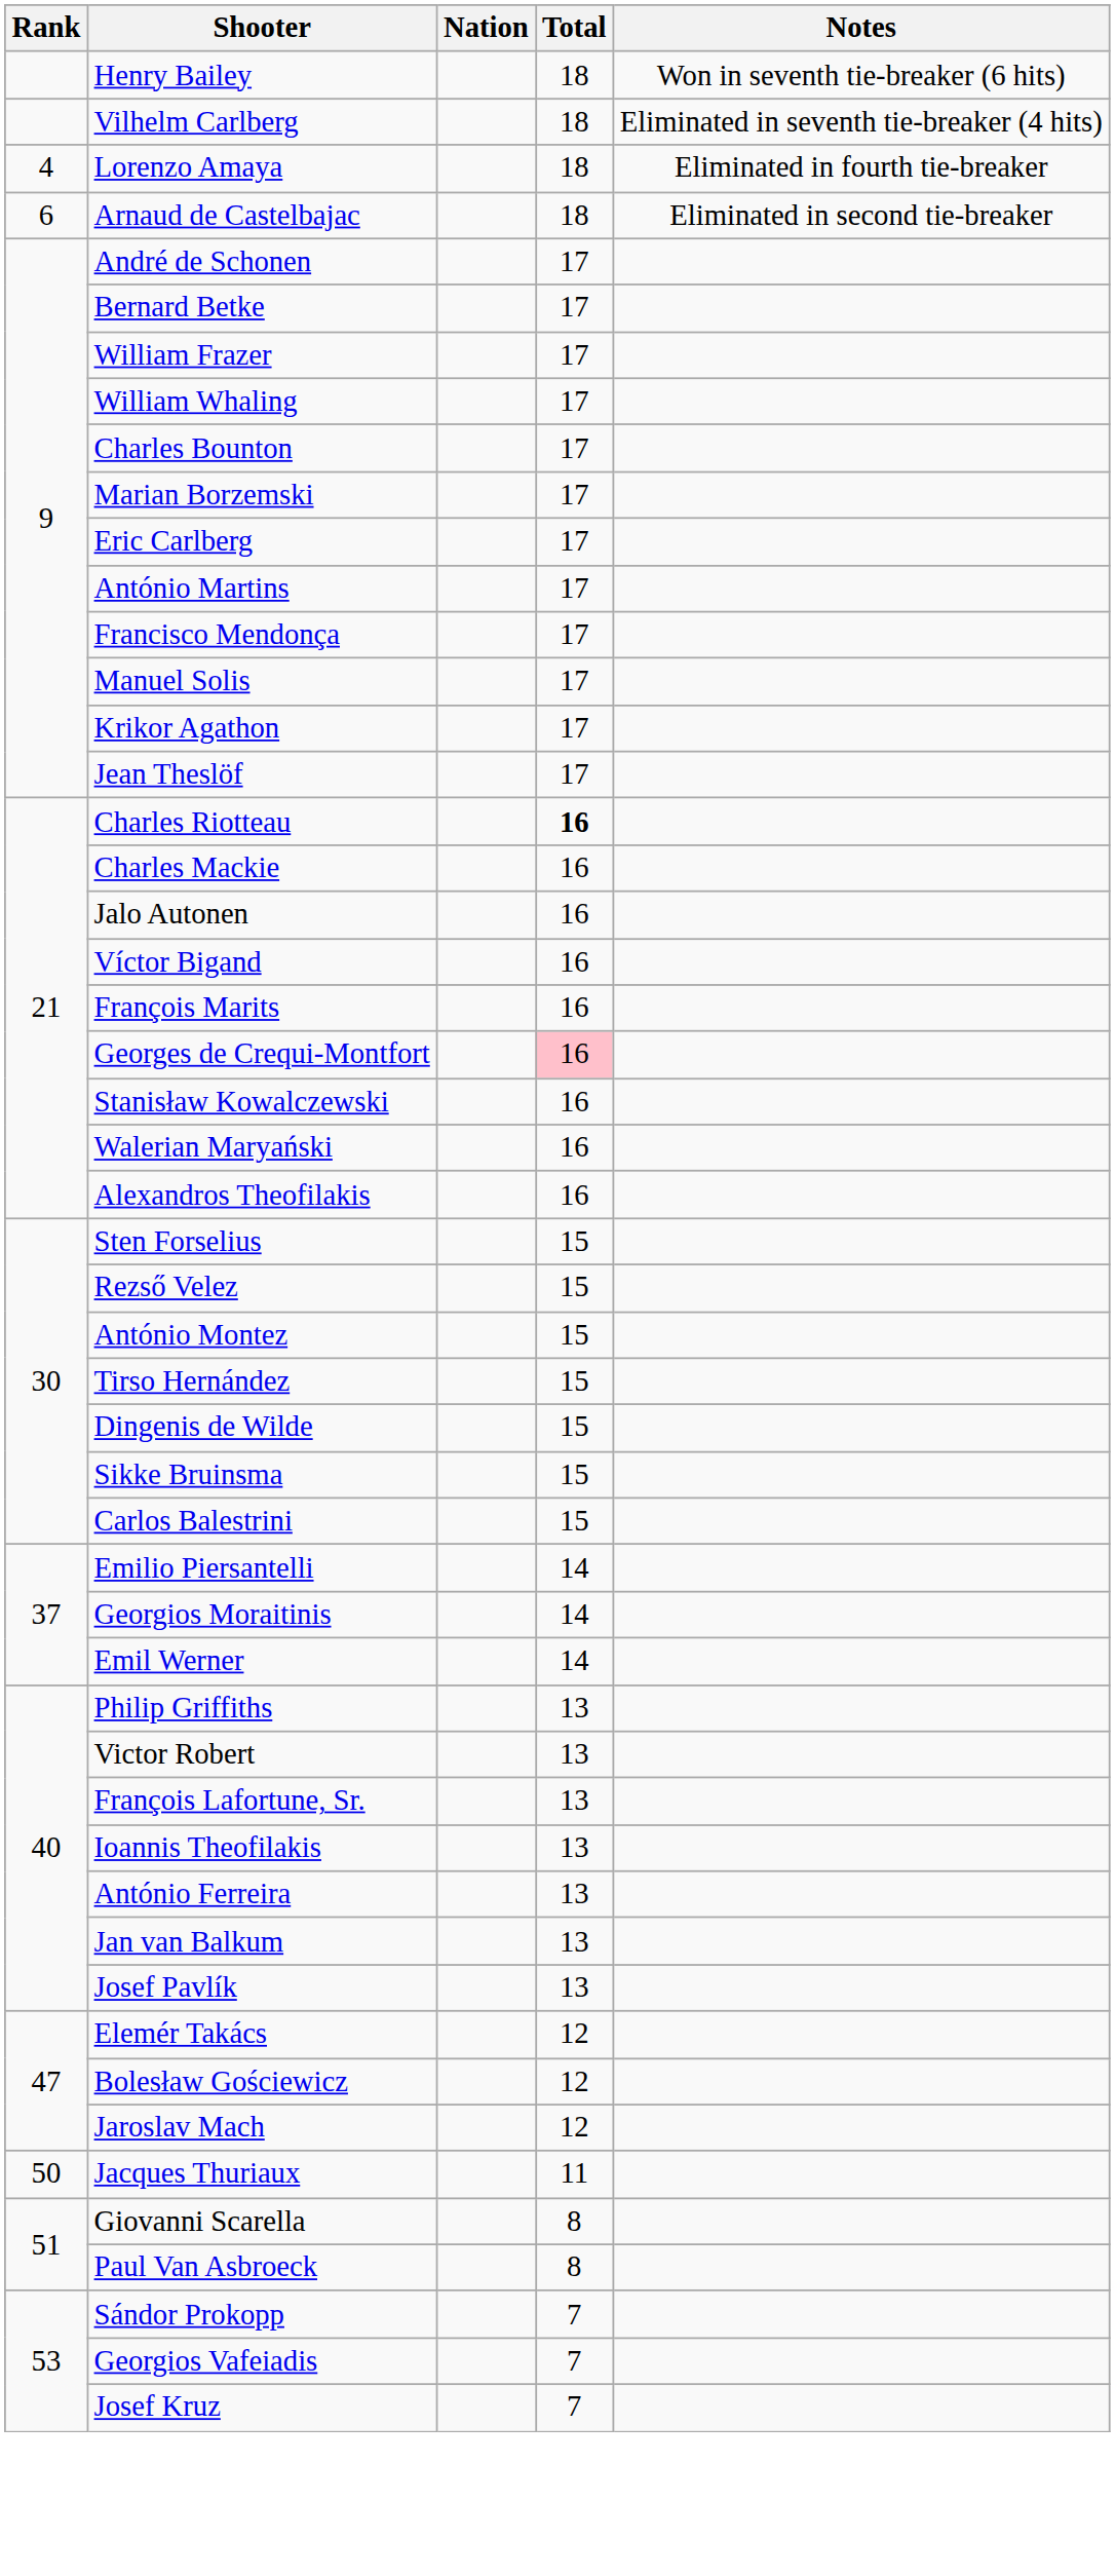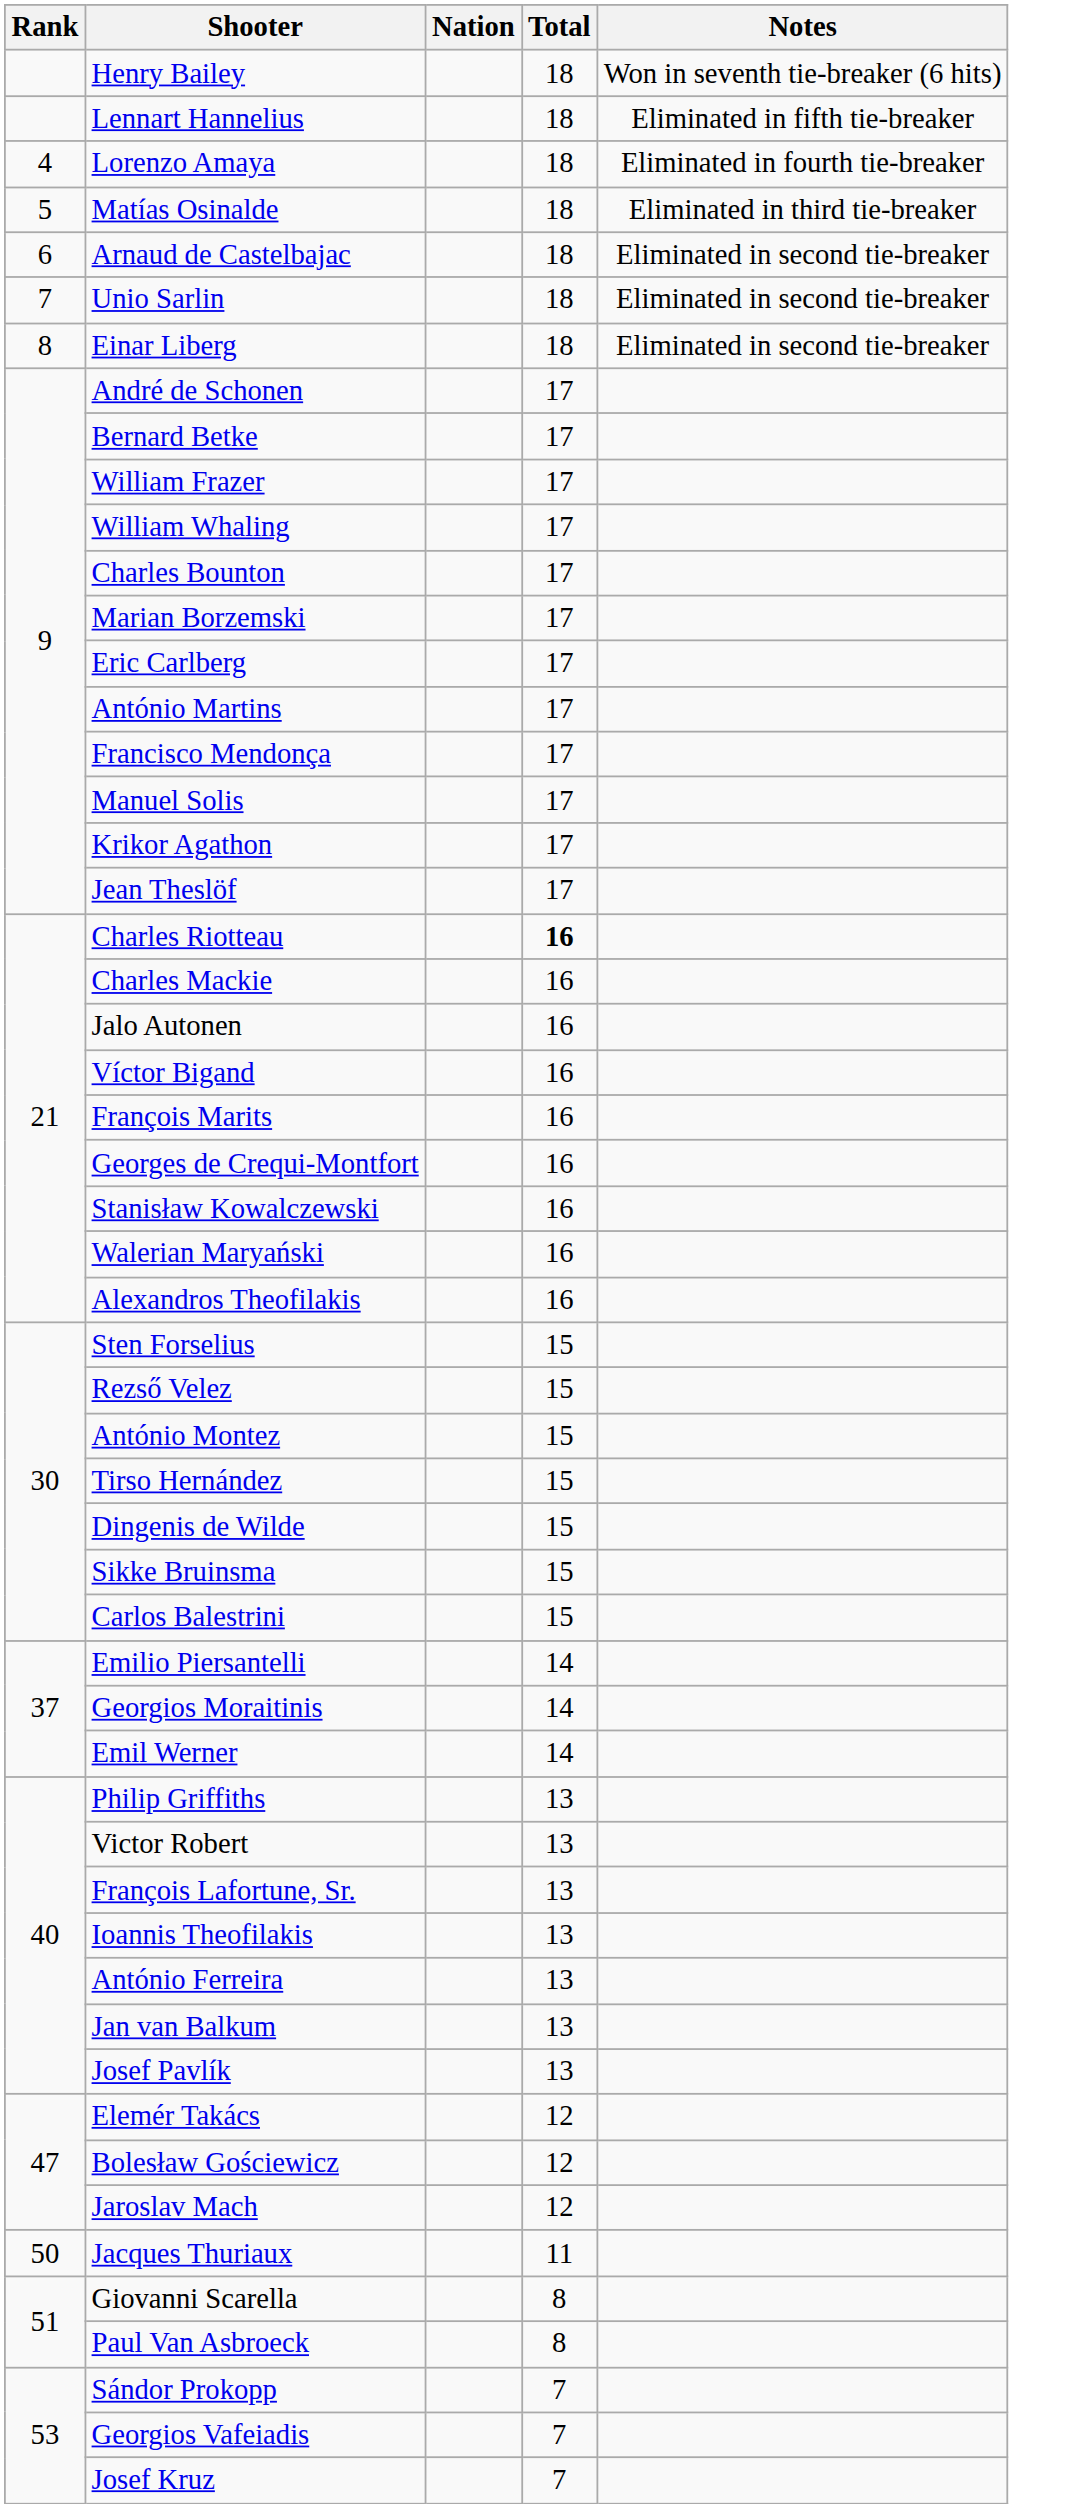- row: Vilhelm Carlberg | 18 | Eliminated in seventh tie-breaker (4 hits)
+ row: Lennart Hannelius | 18 | Eliminated in fifth tie-breaker
+ row: 5 | Matías Osinalde | 18 | Eliminated in third tie-breaker
+ row: 7 | Unio Sarlin | 18 | Eliminated in second tie-breaker
+ row: 8 | Einar Liberg | 18 | Eliminated in second tie-breaker
Georges de Crequi-Montfort | Total: pink background -> no background
